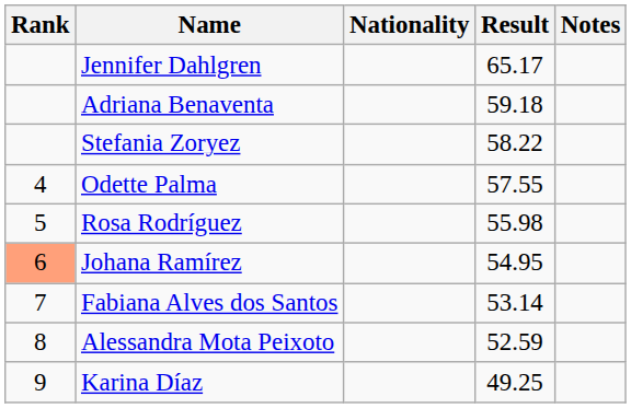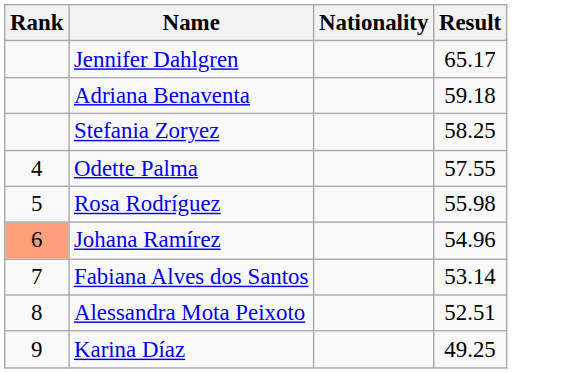- column: Notes
Stefania Zoryez | Result: 58.22 -> 58.25
Johana Ramírez | Result: 54.95 -> 54.96
Alessandra Mota Peixoto | Result: 52.59 -> 52.51
